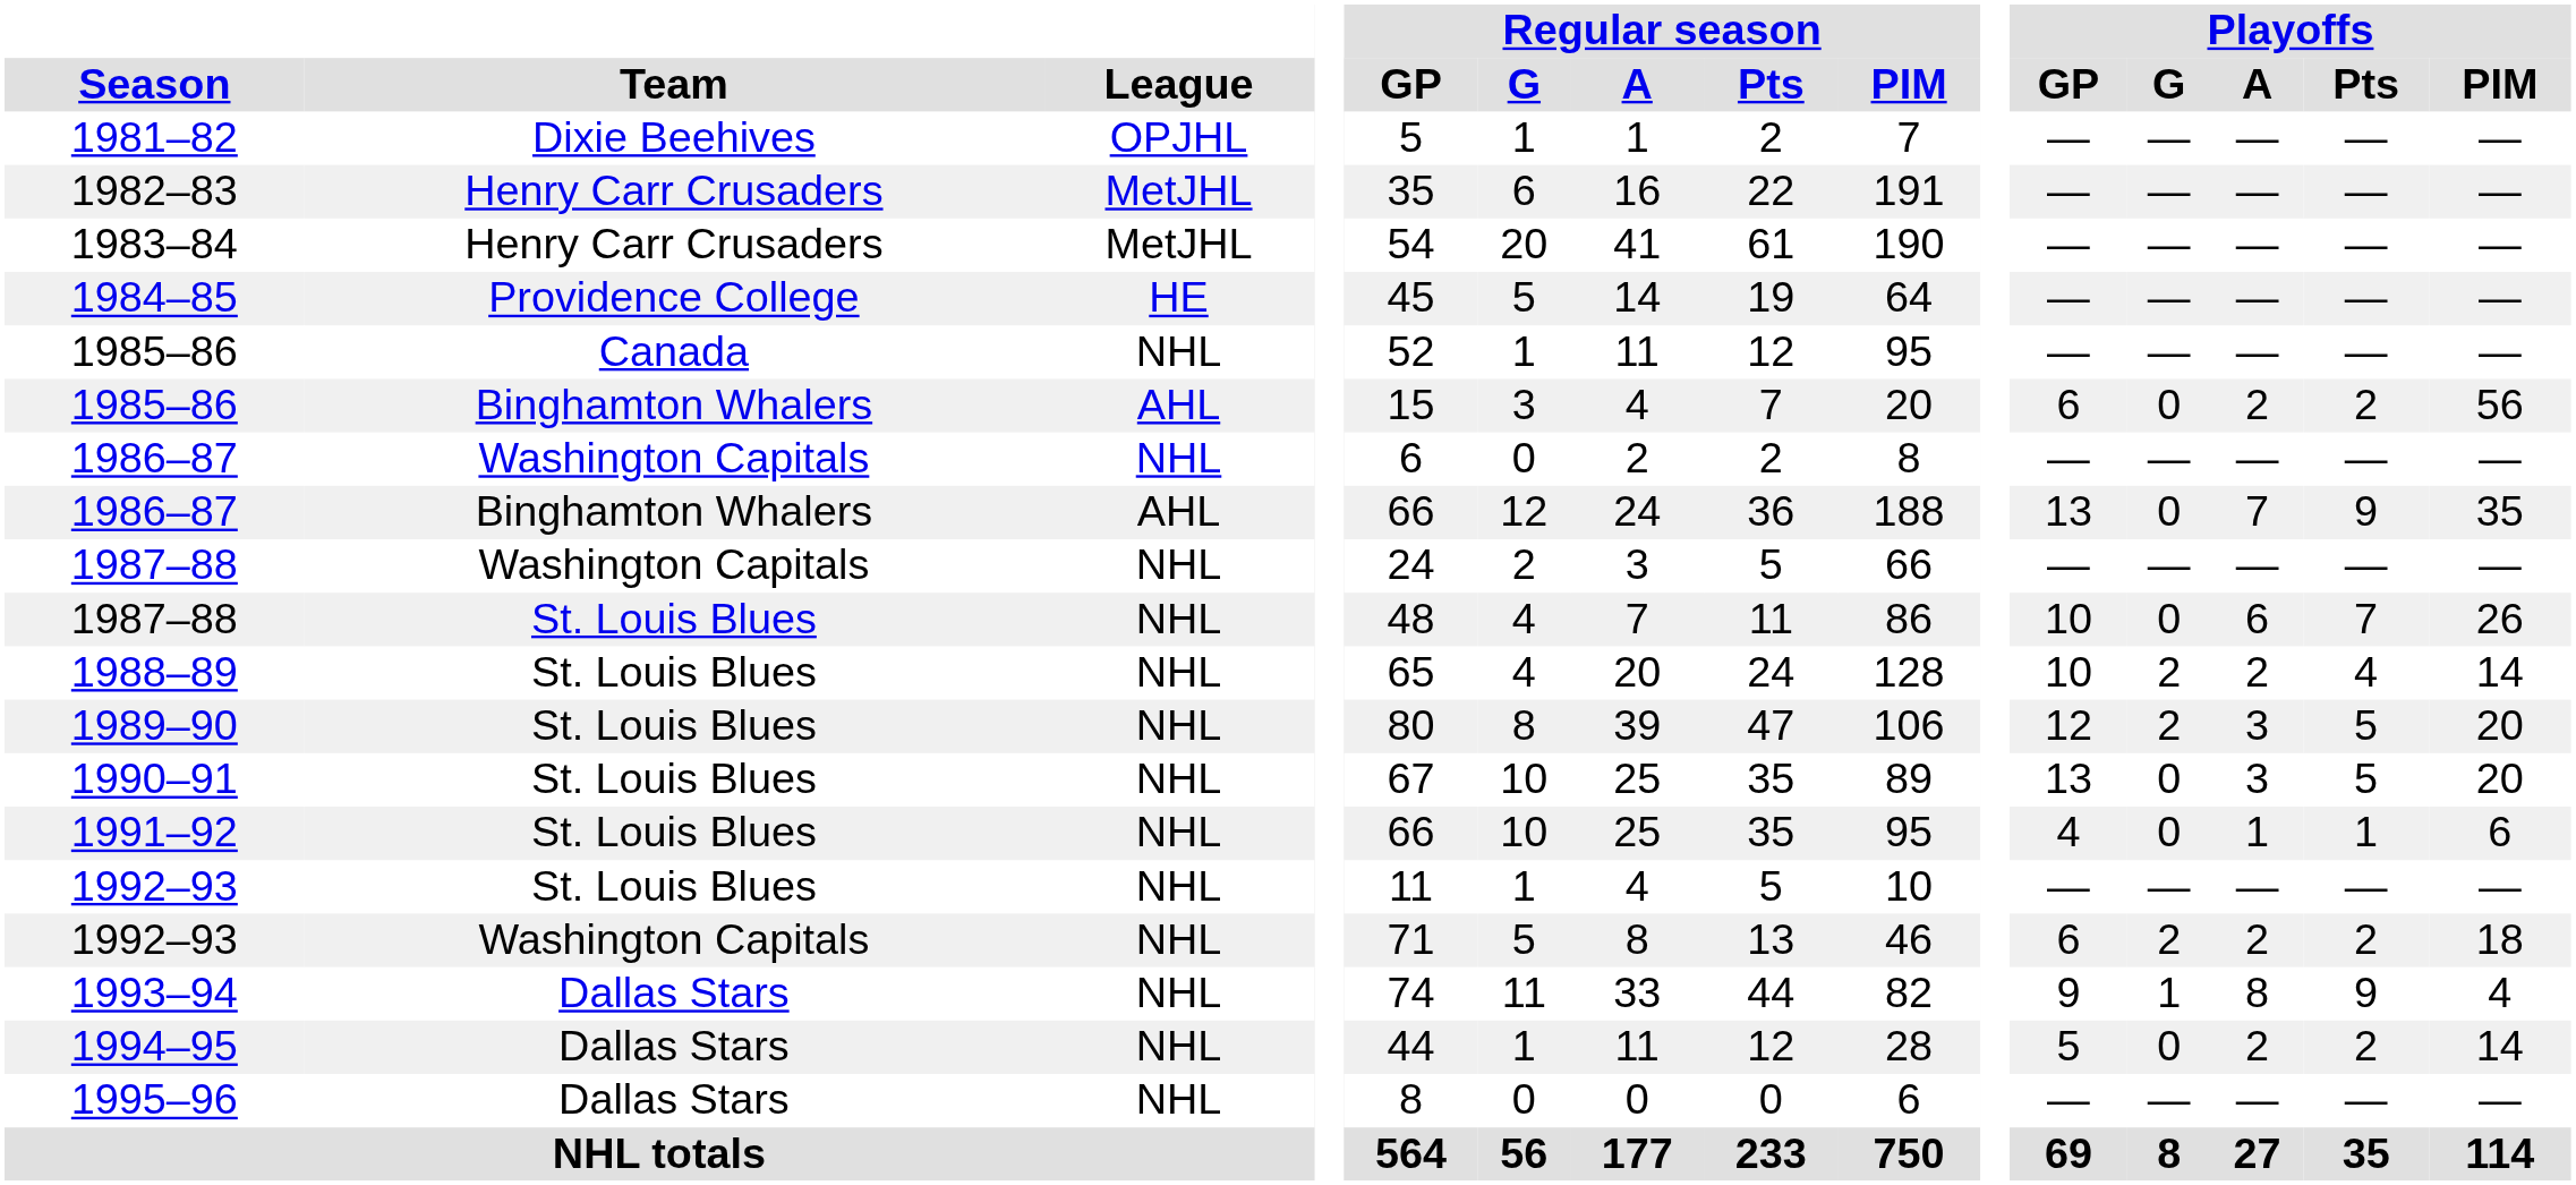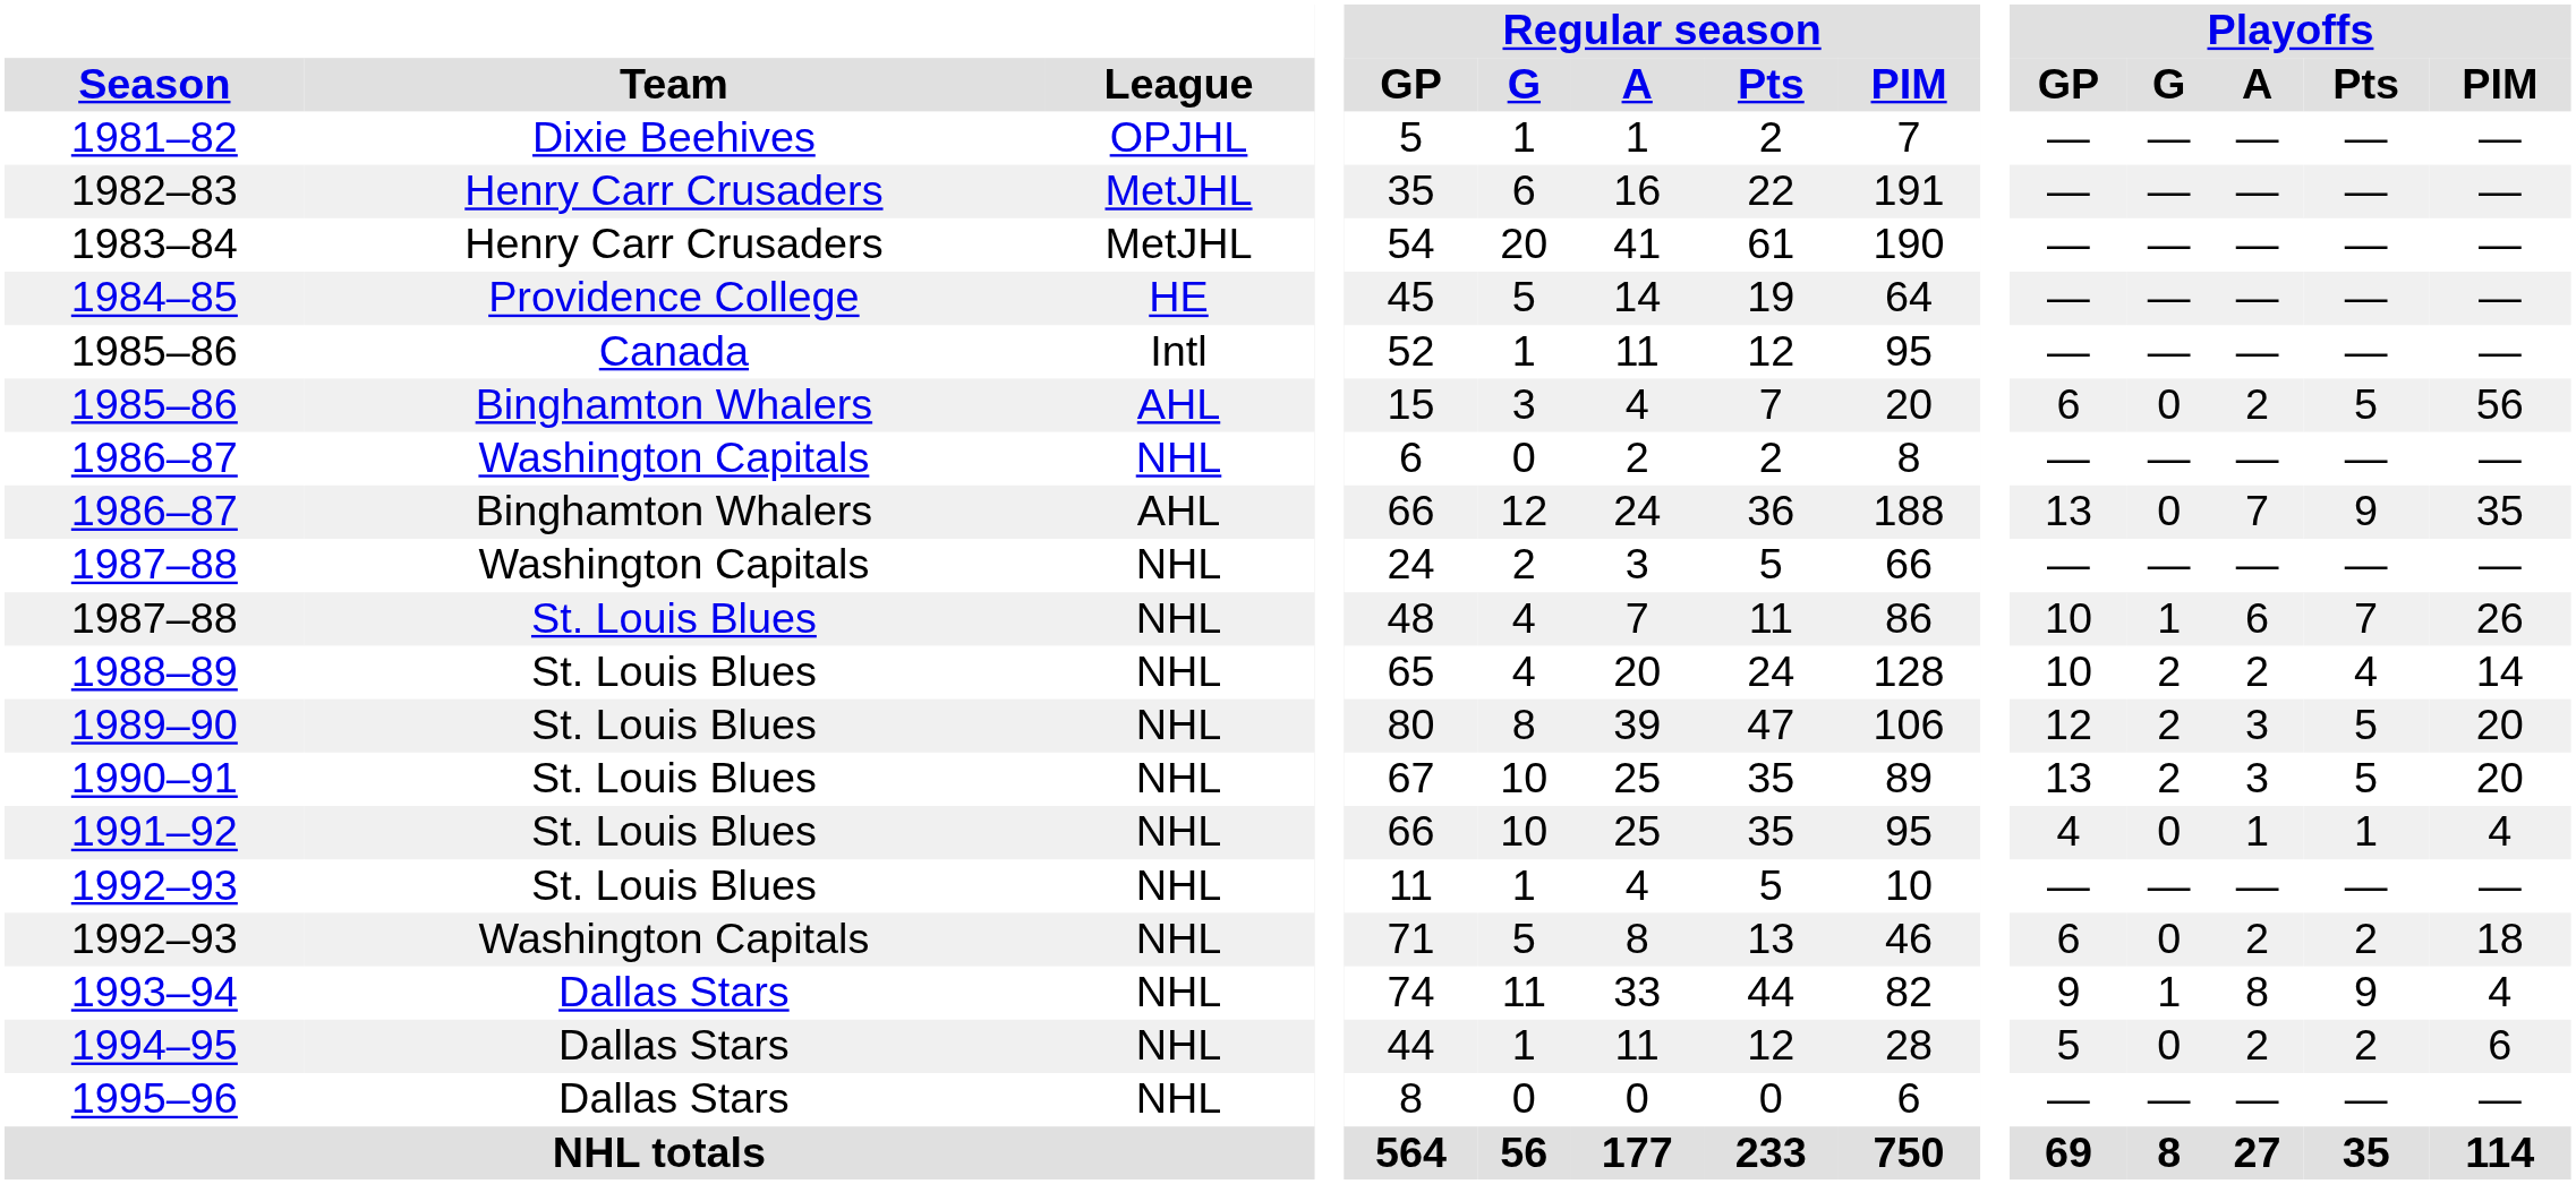1985–86 / Canada | League: NHL -> Intl
1985–86 / Binghamton Whalers | Playoffs / Pts: 2 -> 5
1987–88 / St. Louis Blues | Playoffs / G: 0 -> 1
1990–91 | Playoffs / G: 0 -> 2
1991–92 | Playoffs / PIM: 6 -> 4
1992–93 / Washington Capitals | Playoffs / G: 2 -> 0
1994–95 | Playoffs / PIM: 14 -> 6
